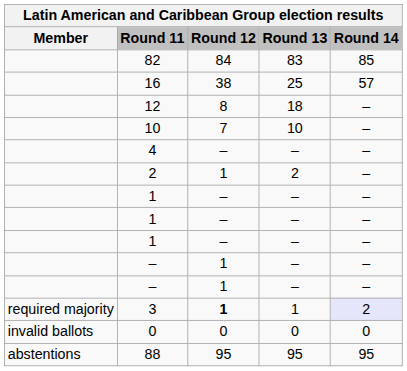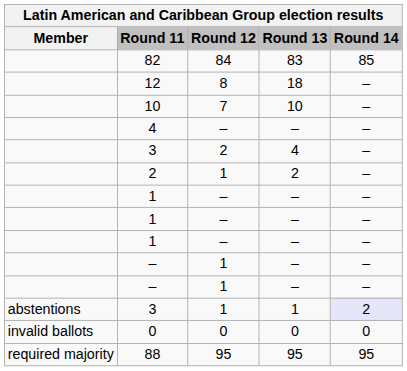- row: 16 | 38 | 25 | 57
+ row: 3 | 2 | 4 | –
3 / 1 | Member: required majority -> abstentions
3 / 1 | Round 12: bold -> normal
88 | Member: abstentions -> required majority
